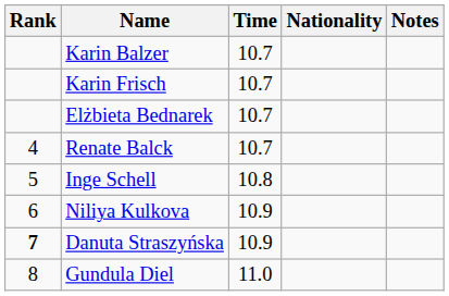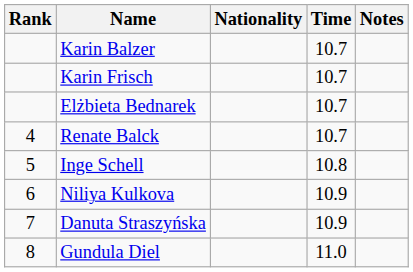columns swapped: Nationality <-> Time
Danuta Straszyńska | Rank: bold -> normal
